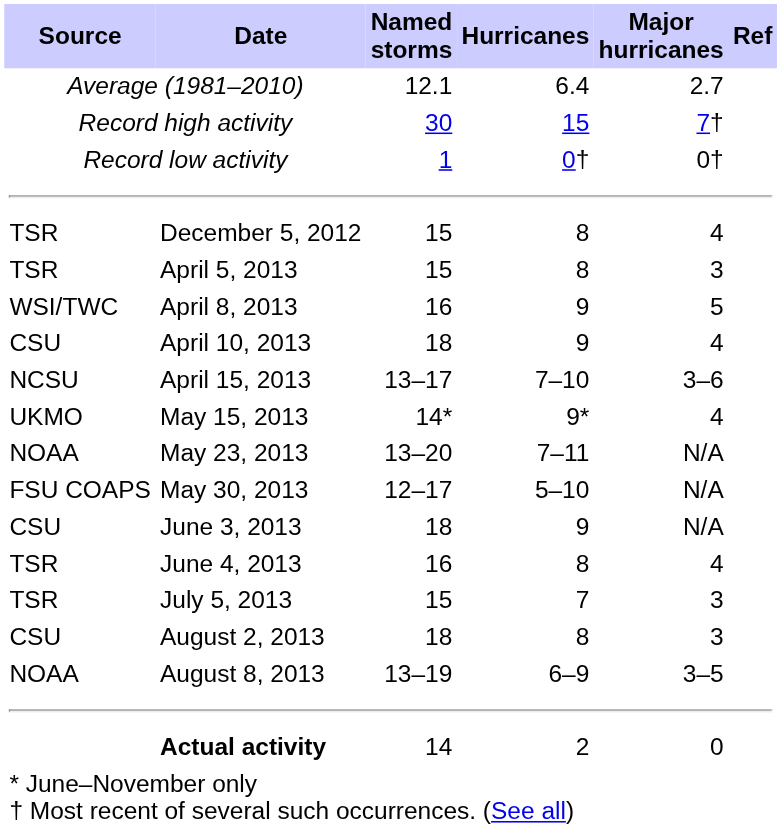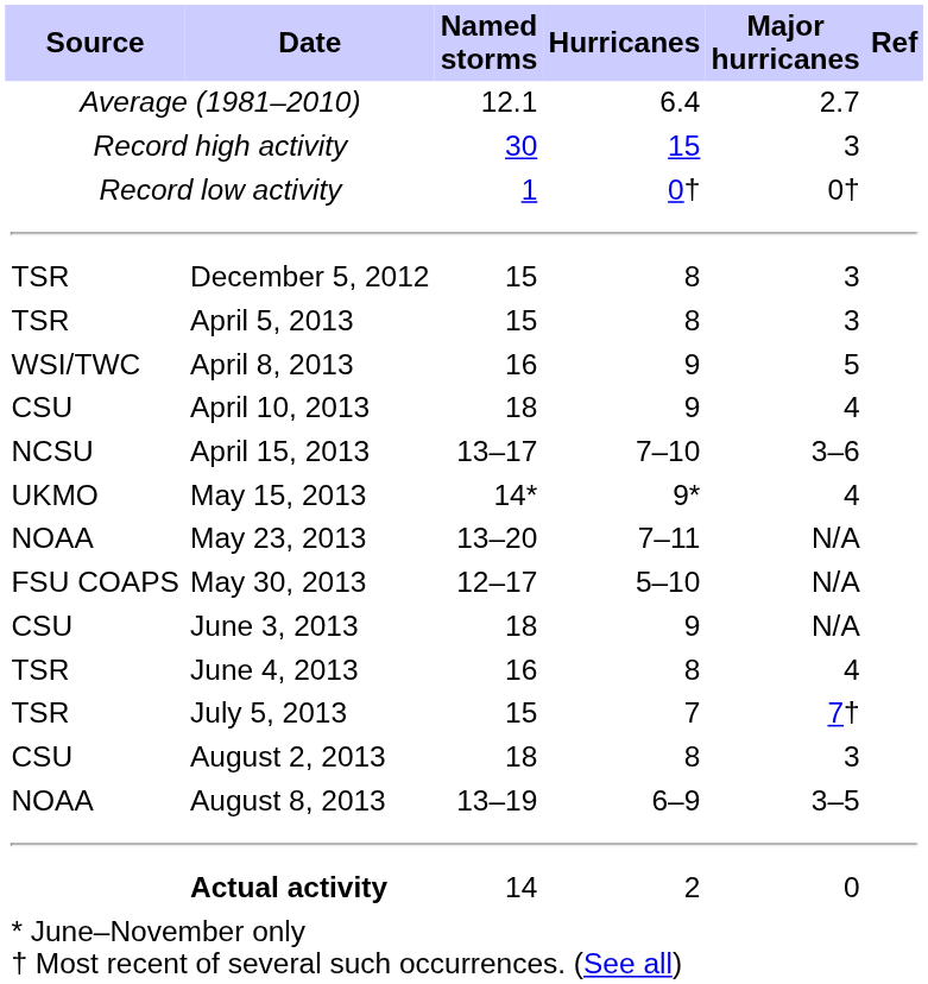Record high activity | Major hurricanes: 7† -> 3
December 5, 2012 | Major hurricanes: 4 -> 3
July 5, 2013 | Major hurricanes: 3 -> 7†
